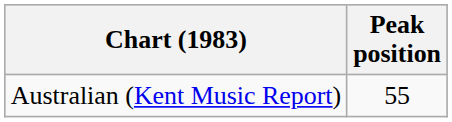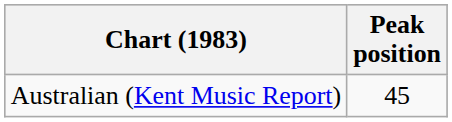Australian (Kent Music Report) | Peak position: 55 -> 45
